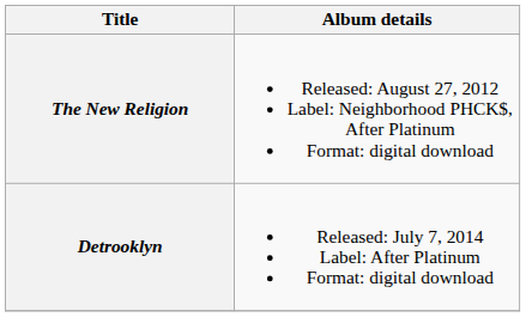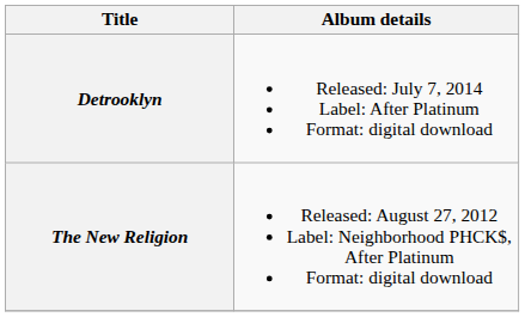rows swapped: The New Religion <-> Detrooklyn
